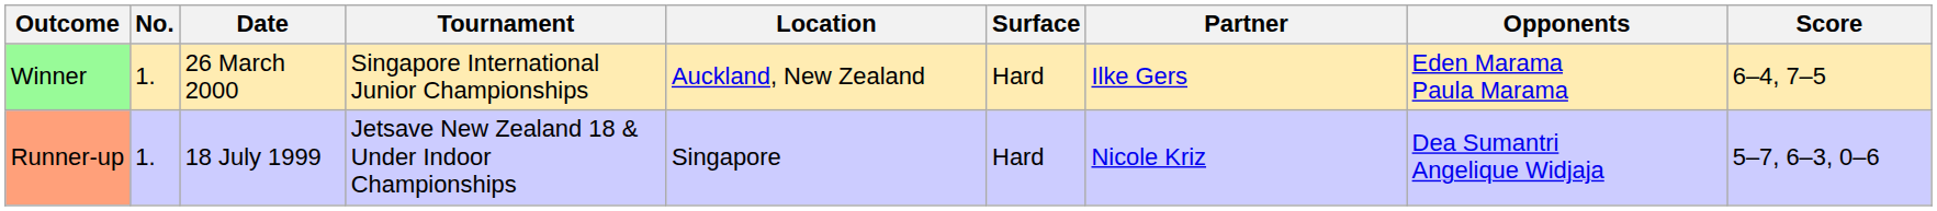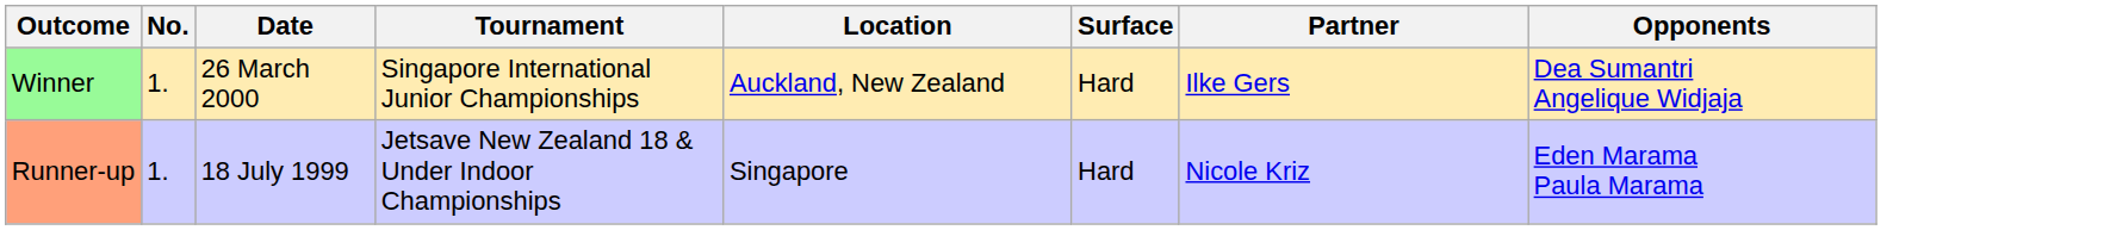- column: Score | 6–4, 7–5 | 5–7, 6–3, 0–6
Winner | Opponents: Eden Marama Paula Marama -> Dea Sumantri Angelique Widjaja
Runner-up | Opponents: Dea Sumantri Angelique Widjaja -> Eden Marama Paula Marama
